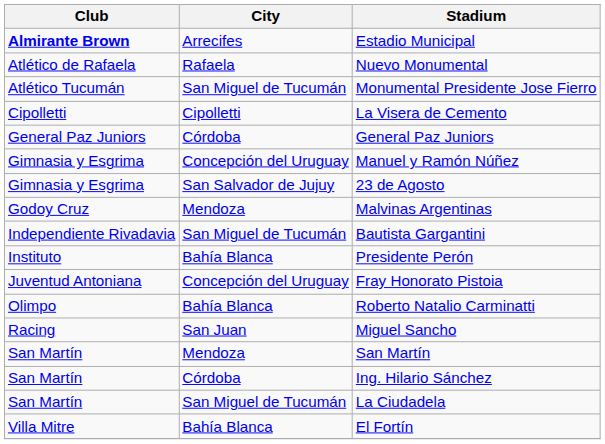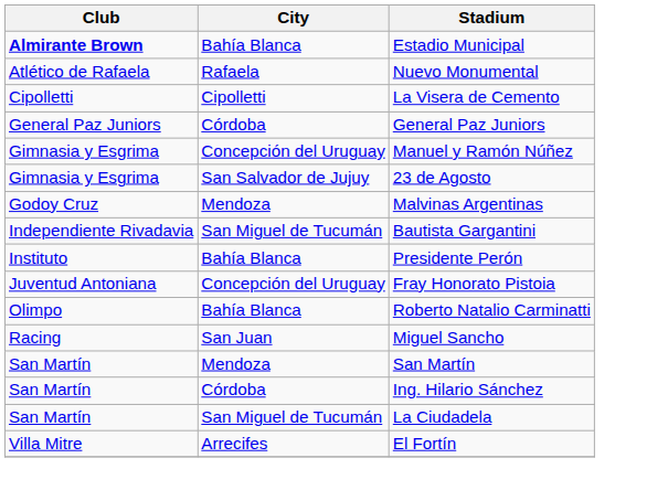Estadio Municipal | City: Arrecifes -> Bahía Blanca
- row: Atlético Tucumán | San Miguel de Tucumán | Monumental Presidente Jose Fierro
El Fortín | City: Bahía Blanca -> Arrecifes
